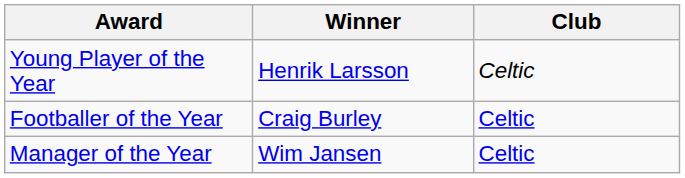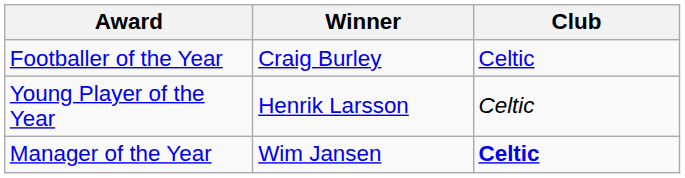rows swapped: Footballer of the Year <-> Young Player of the Year
Manager of the Year | Club: normal -> bold
